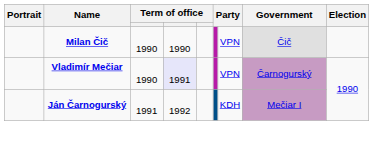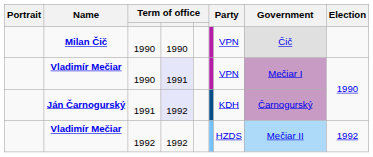Vladimír Mečiar / 1990 | Government: Čarnogurský -> Mečiar I
Ján Čarnogurský | column 4: no background -> lavender background
Ján Čarnogurský | Government: Mečiar I -> Čarnogurský
+ row: Vladimír Mečiar | 1992 | 1992 | HZDS | Mečiar II | 1992
